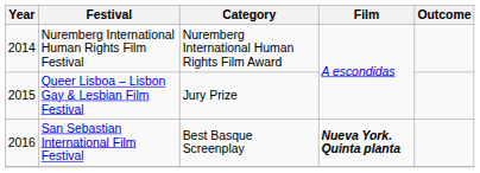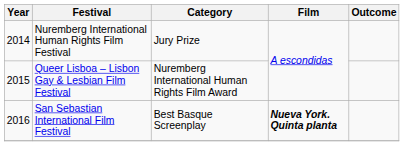Nuremberg International Human Rights Film Festival | Category: Nuremberg International Human Rights Film Award -> Jury Prize
Queer Lisboa – Lisbon Gay & Lesbian Film Festival | Category: Jury Prize -> Nuremberg International Human Rights Film Award
